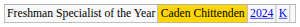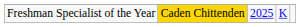Freshman Specialist of the Year | column 3: 2024 -> 2025
